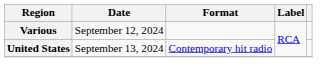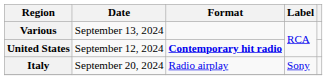Various | Date: September 12, 2024 -> September 13, 2024
United States | Date: September 13, 2024 -> September 12, 2024
United States | Format: normal -> bold
+ row: Italy | September 20, 2024 | Radio airplay | Sony
